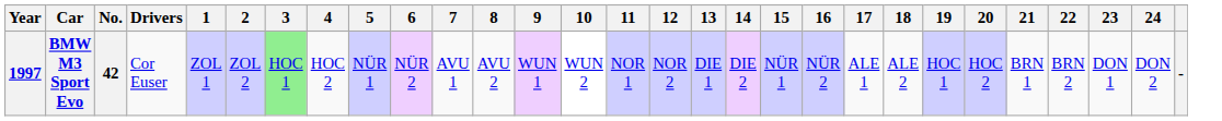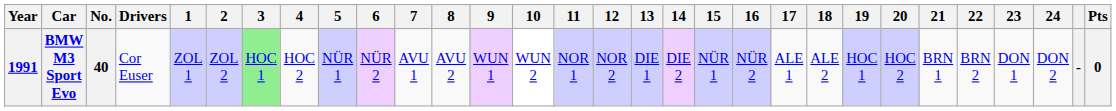+ column: Pts | 0
BMW M3 Sport Evo | Year: 1997 -> 1991
BMW M3 Sport Evo | No.: 42 -> 40
